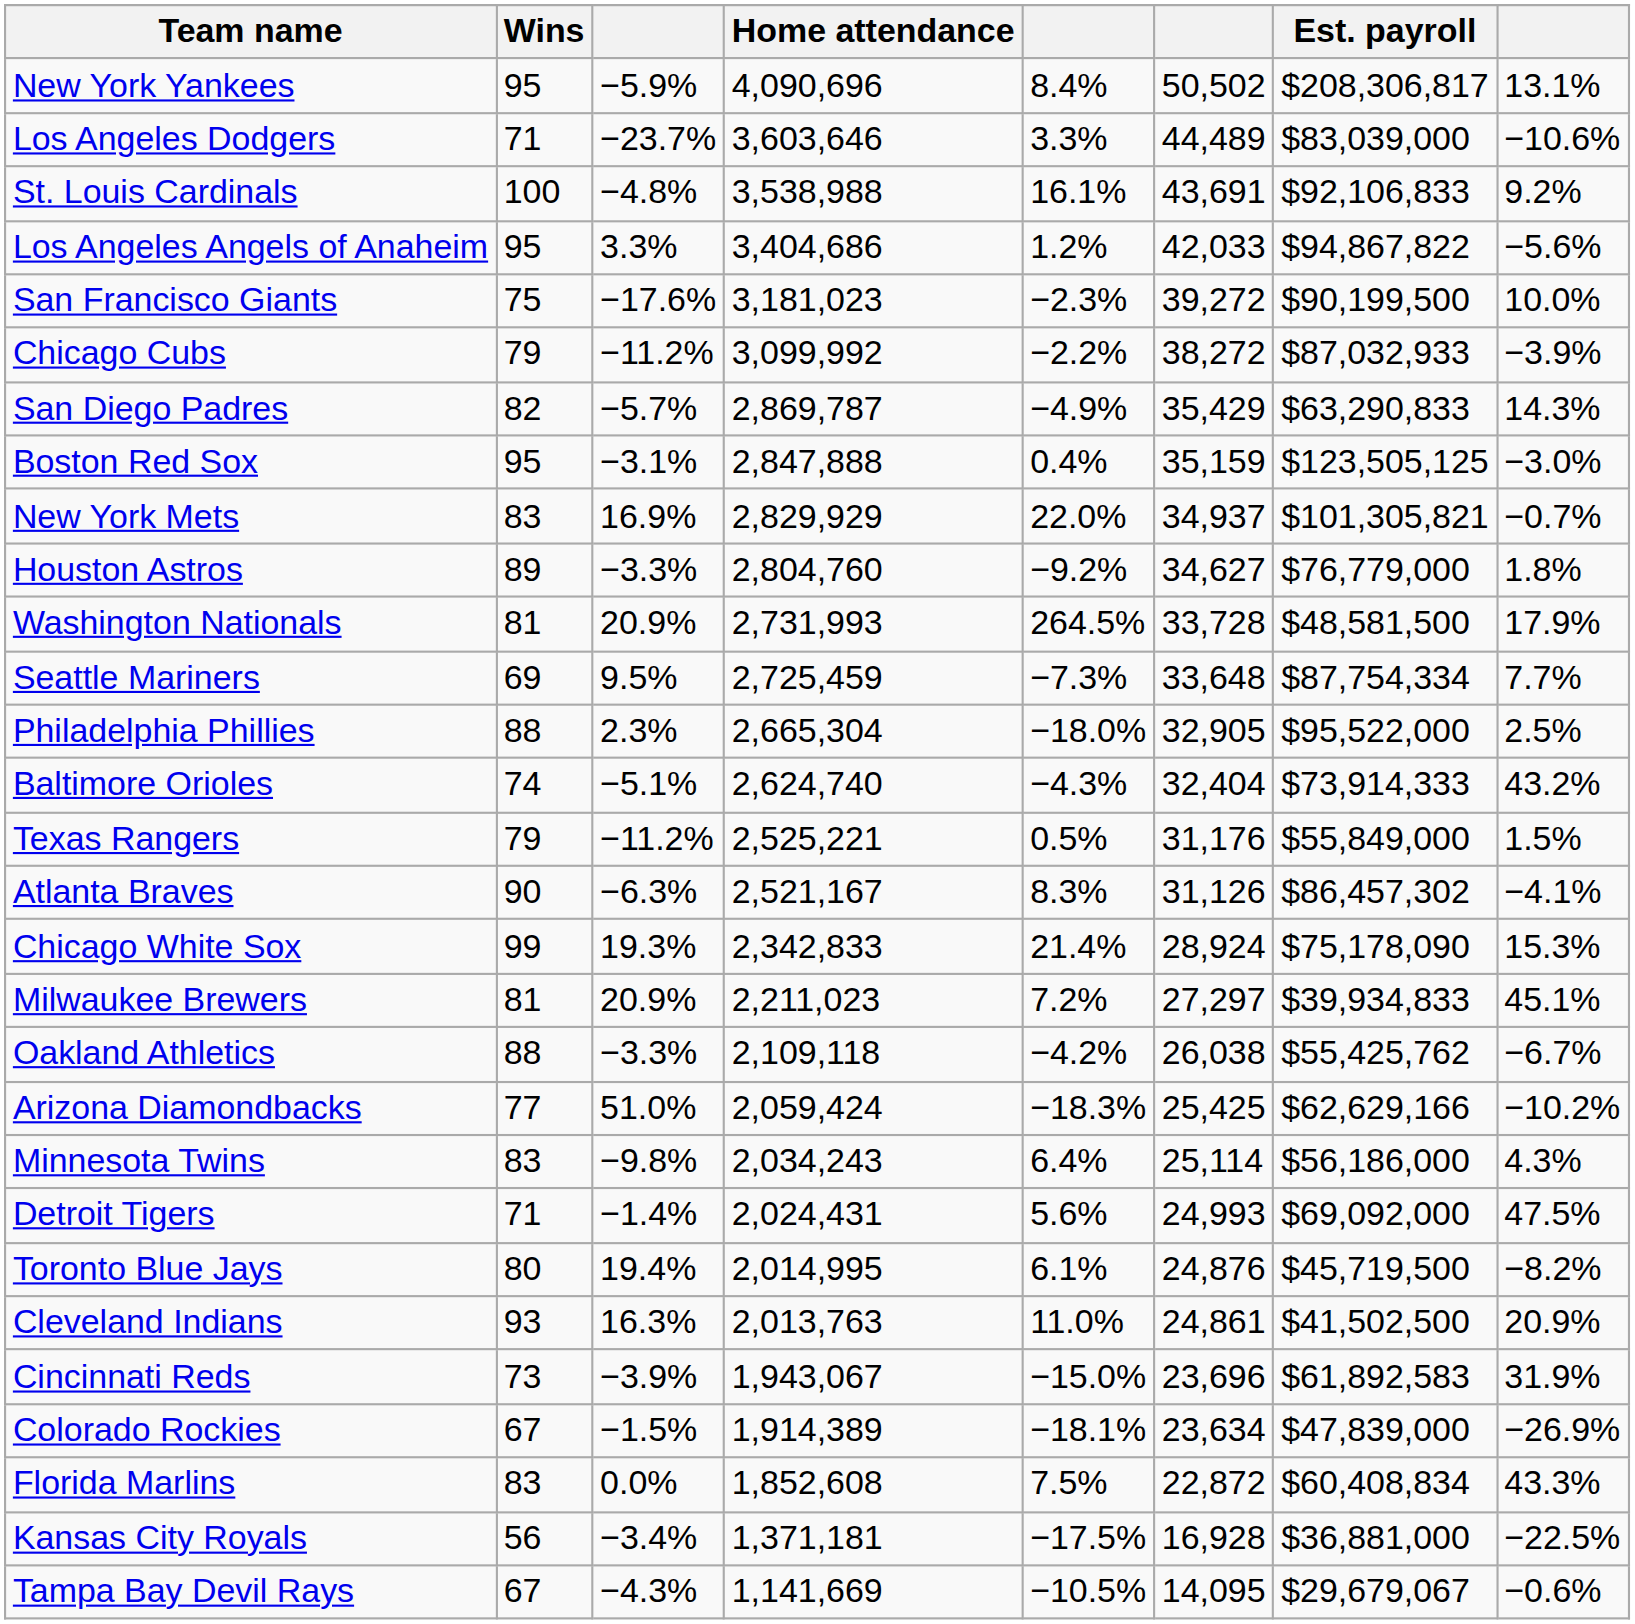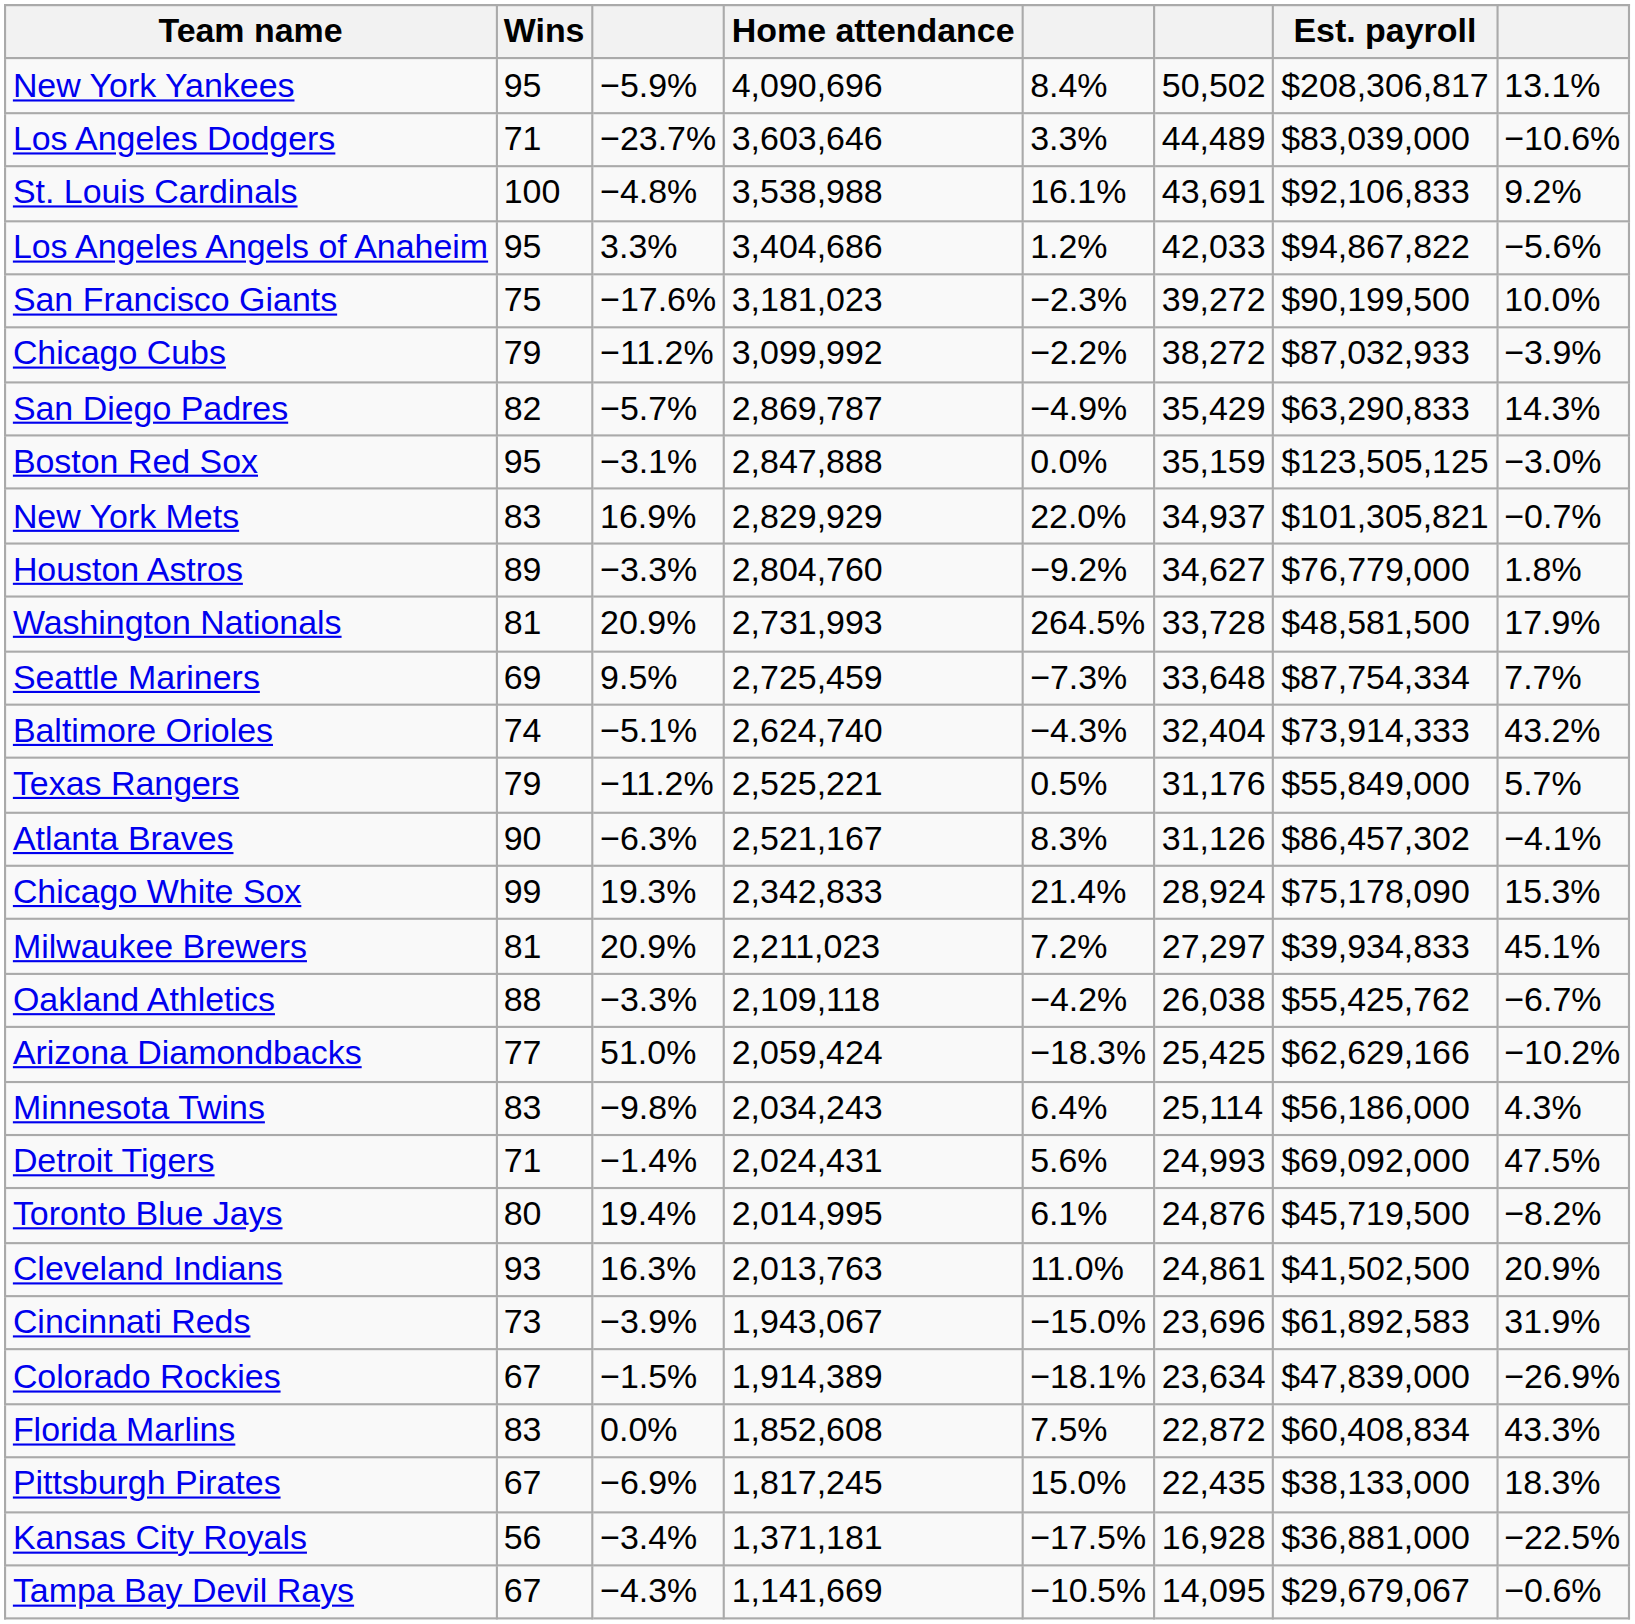Boston Red Sox | column 5: 0.4% -> 0.0%
- row: Philadelphia Phillies | 88 | 2.3% | 2,665,304 | −18.0% | 32,905 | $95,522,000 | 2.5%
Texas Rangers | column 8: 1.5% -> 5.7%
+ row: Pittsburgh Pirates | 67 | −6.9% | 1,817,245 | 15.0% | 22,435 | $38,133,000 | 18.3%
